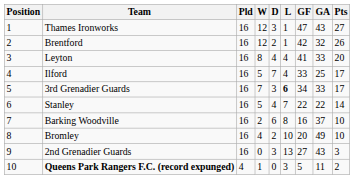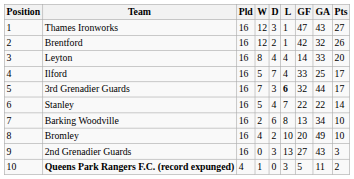Leyton | GF: 41 -> 14
3rd Grenadier Guards | GF: 34 -> 32
3rd Grenadier Guards | GA: 33 -> 44
Barking Woodville | GF: 16 -> 13
Barking Woodville | GA: 37 -> 34
